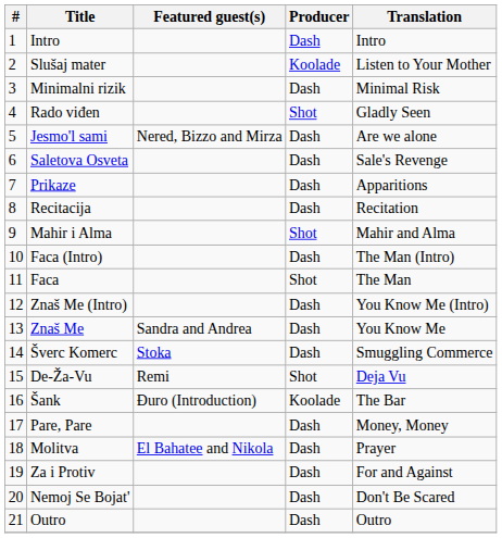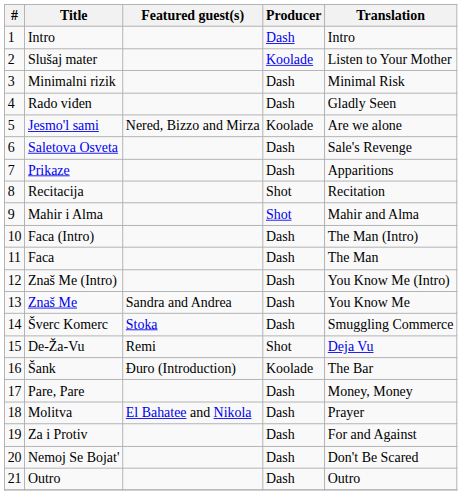Rado viđen | Producer: Shot -> Dash
Jesmo'l sami | Producer: Dash -> Koolade
Recitacija | Producer: Dash -> Shot
Faca | Producer: Shot -> Dash
